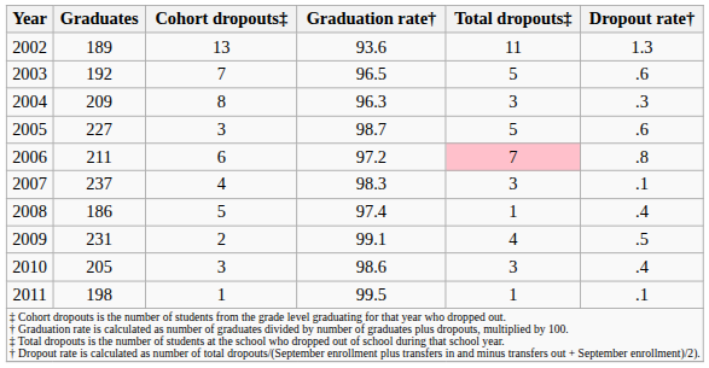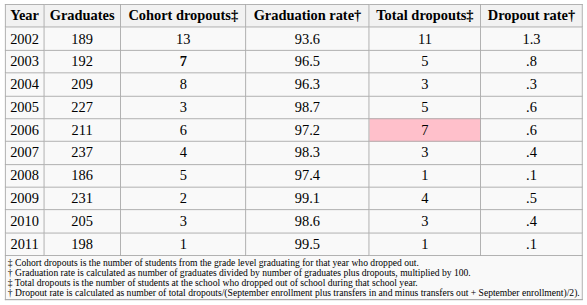2003 | Cohort dropouts‡: normal -> bold
2003 | Dropout rate†: .6 -> .8
2006 | Dropout rate†: .8 -> .6
2007 | Dropout rate†: .1 -> .4
2008 | Dropout rate†: .4 -> .1
